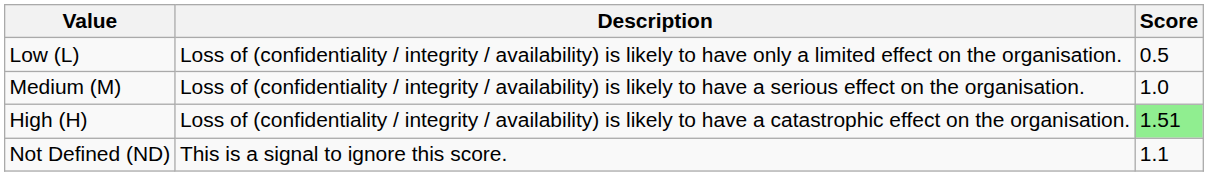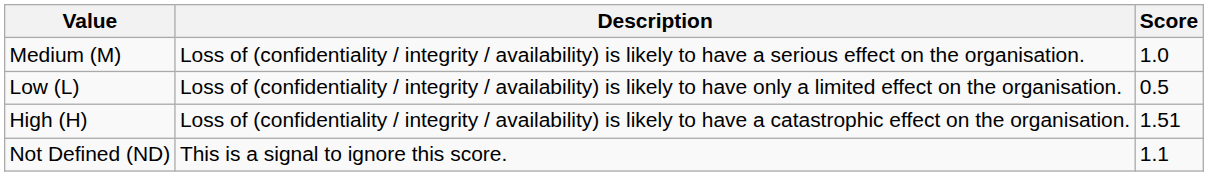rows swapped: Low (L) <-> Medium (M)
High (H) | Score: lightgreen background -> no background
